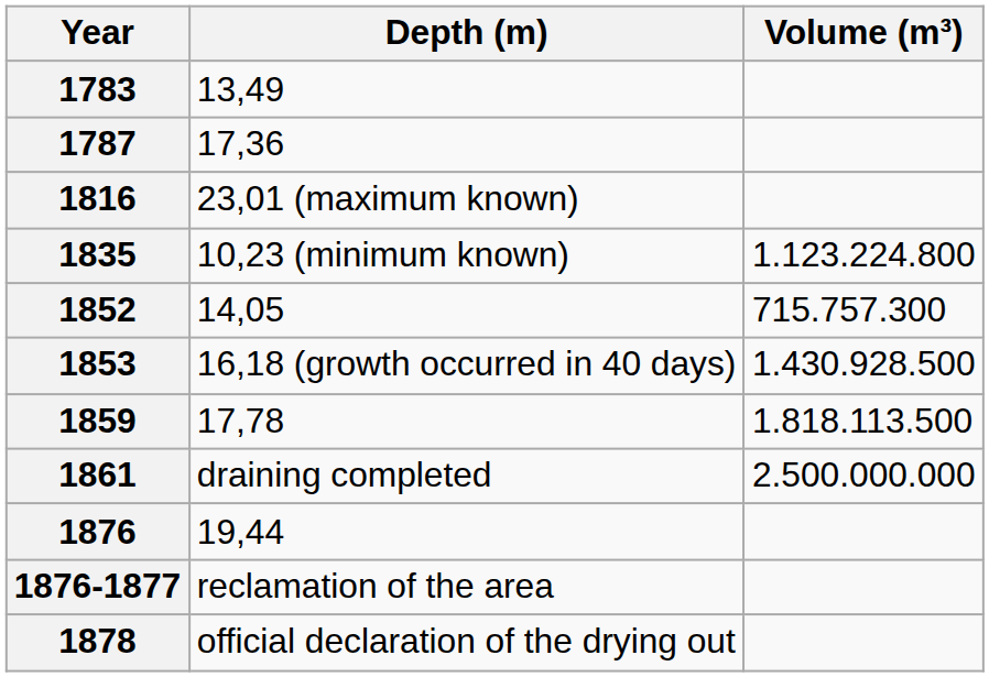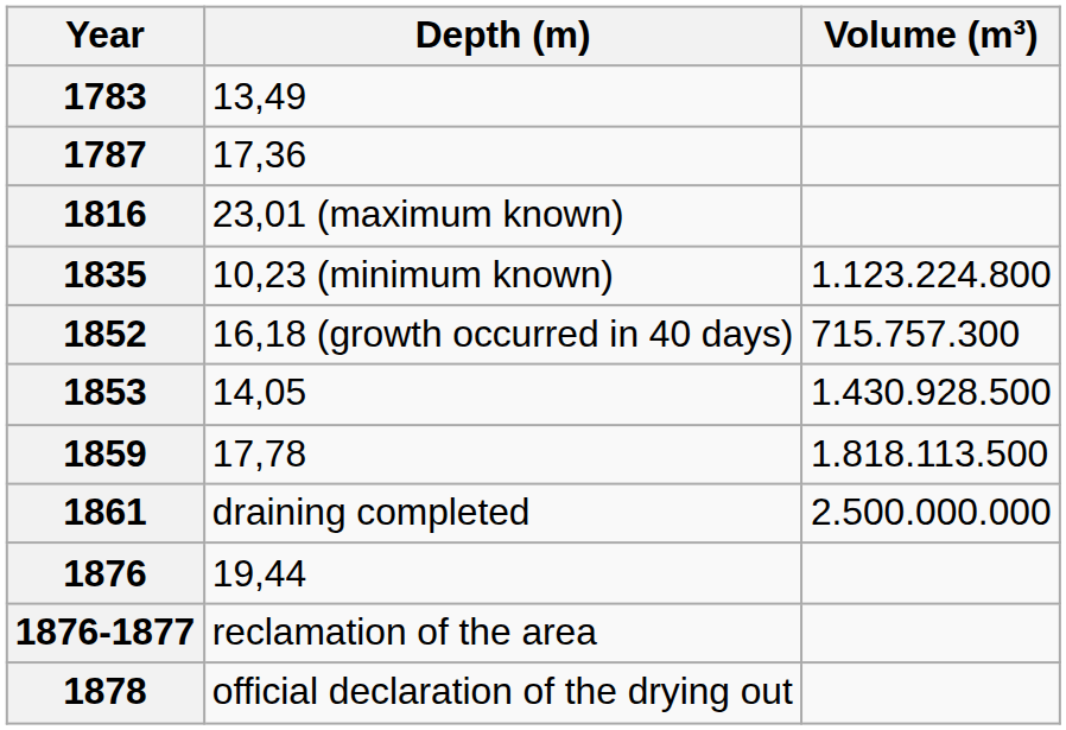1852 | Depth (m): 14,05 -> 16,18 (growth occurred in 40 days)
1853 | Depth (m): 16,18 (growth occurred in 40 days) -> 14,05
